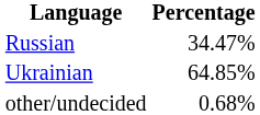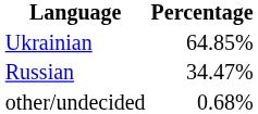rows swapped: Ukrainian <-> Russian
